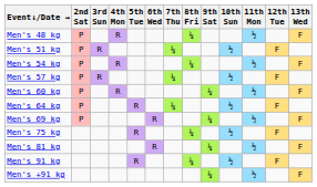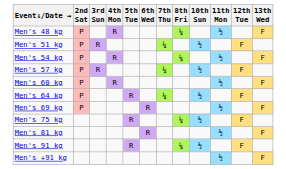- column: 9th Sat | ¼ | ¼ | ¼ | ¼
